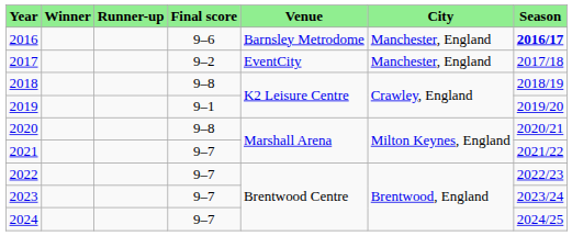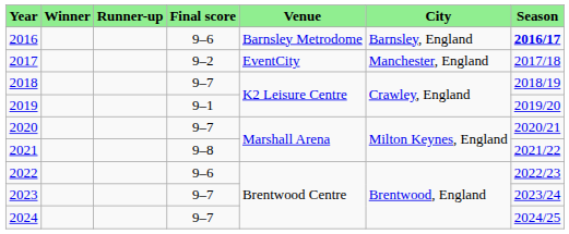2016 | City: Manchester, England -> Barnsley, England
2018 | Final score: 9–8 -> 9–7
2020 | Final score: 9–8 -> 9–7
2021 | Final score: 9–7 -> 9–8
2022 | Final score: 9–7 -> 9–6
